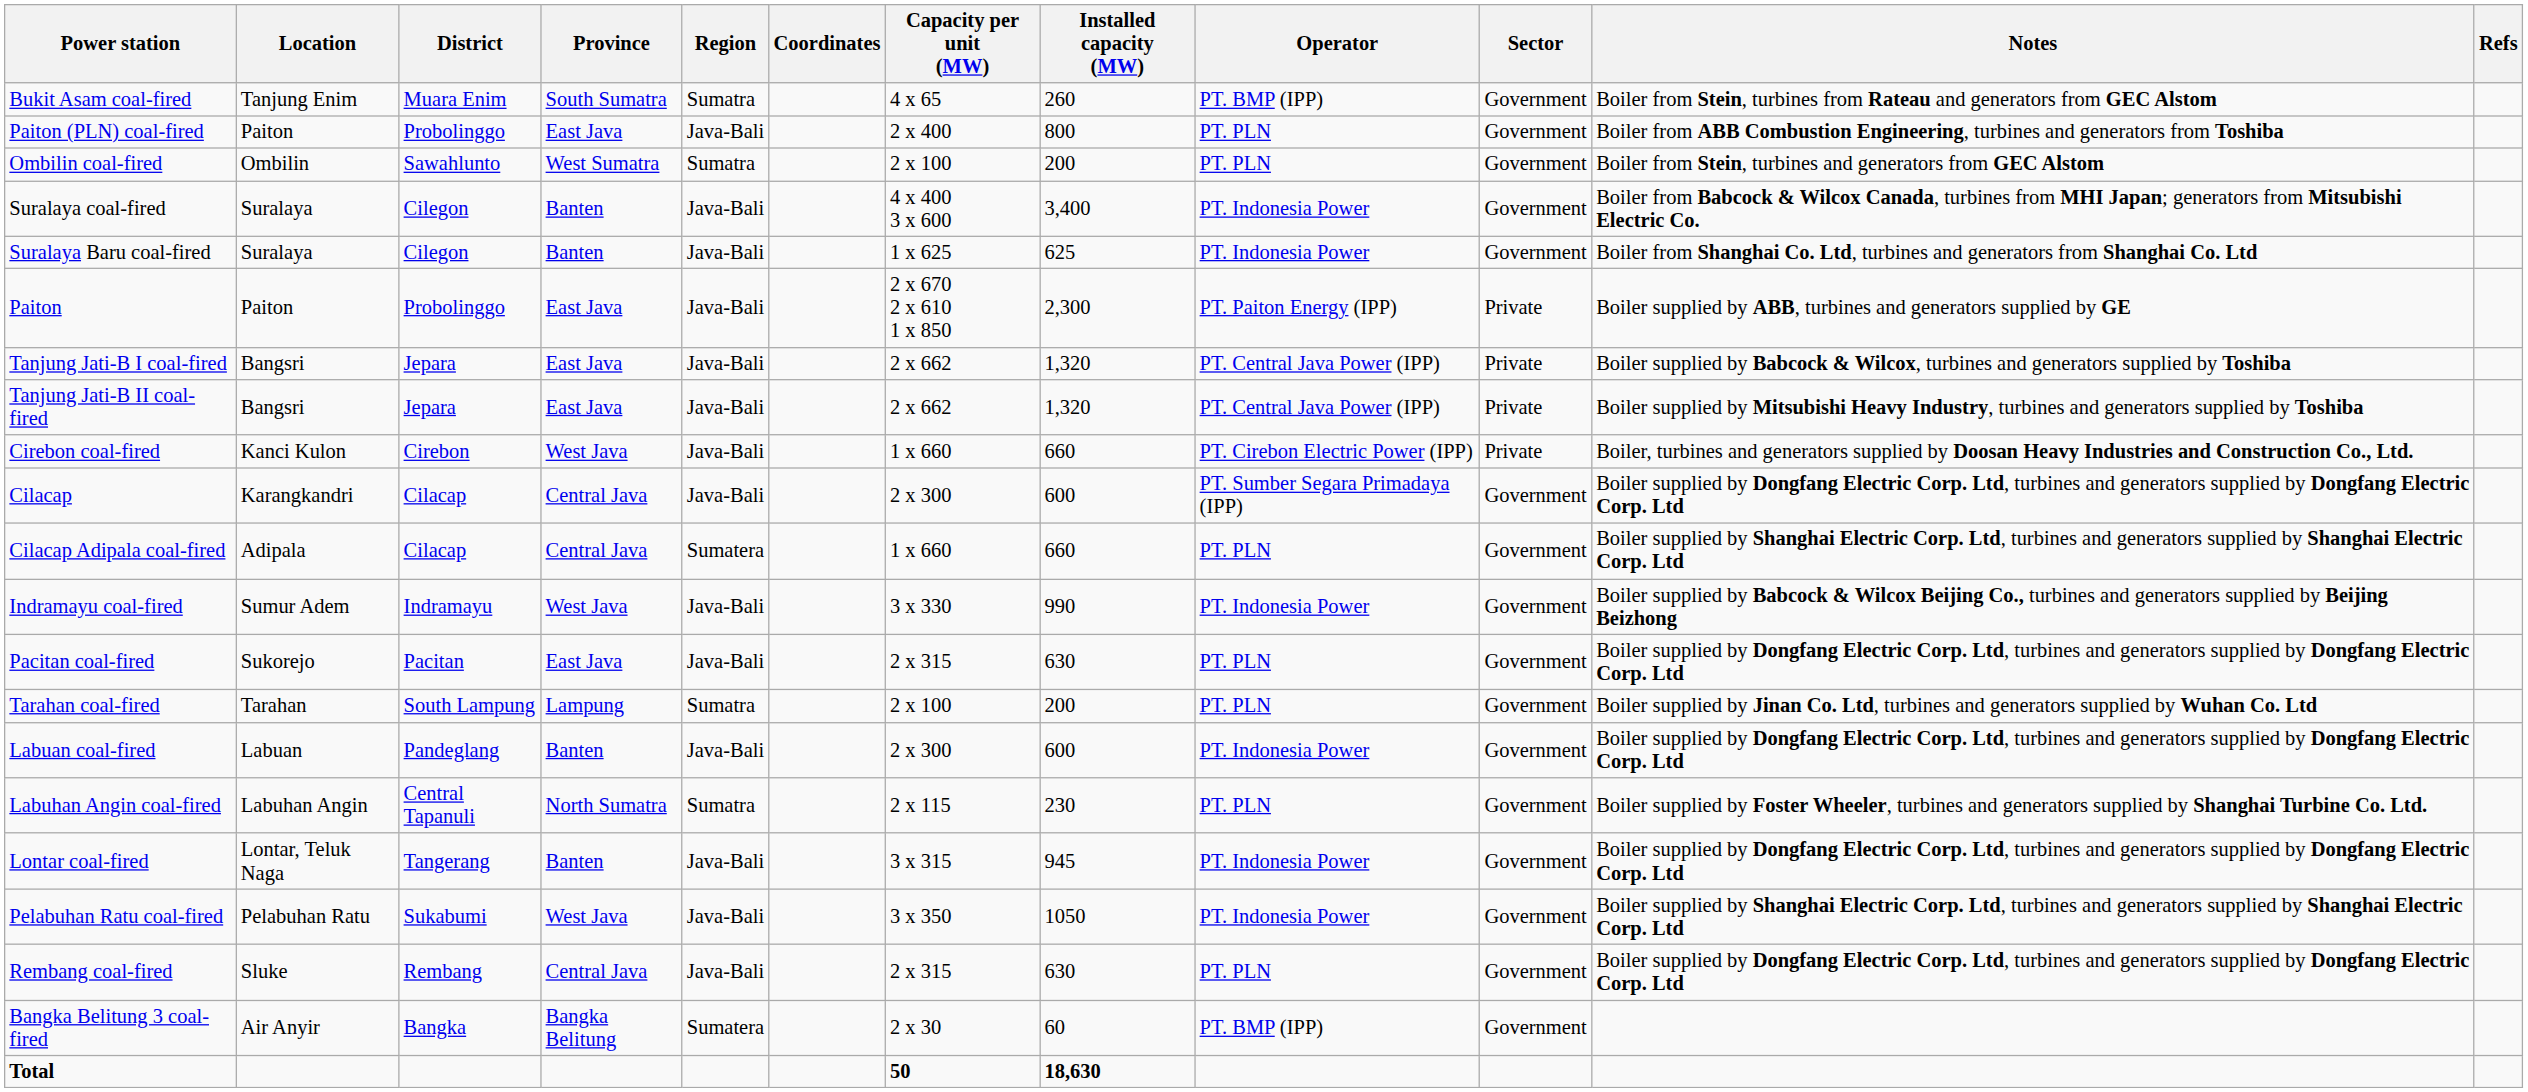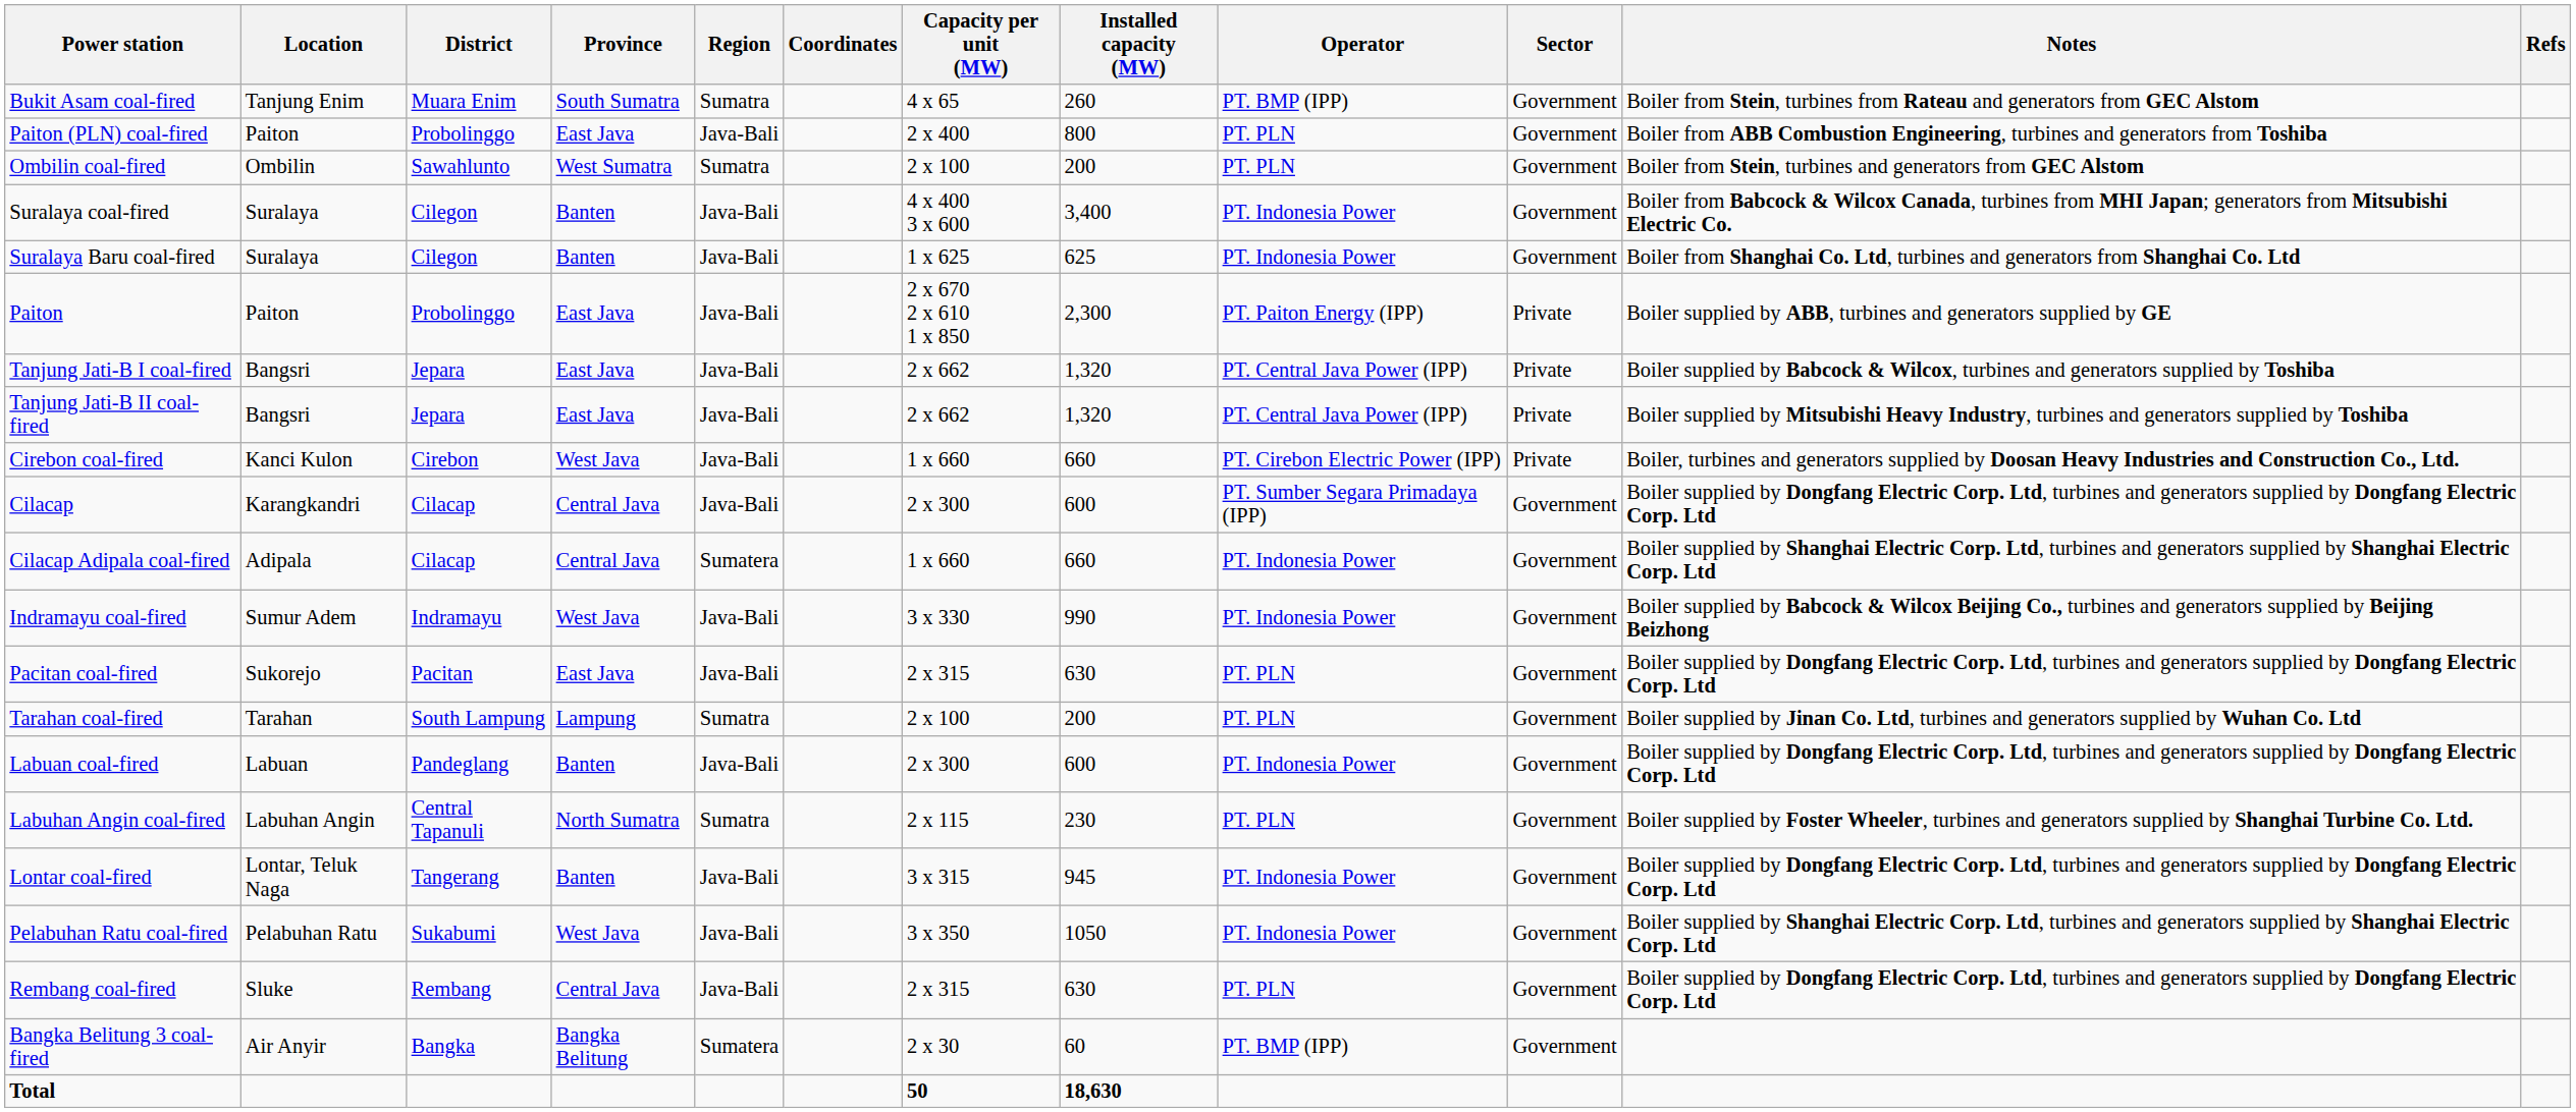Cilacap Adipala coal-fired | Operator: PT. PLN -> PT. Indonesia Power
